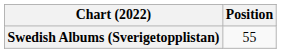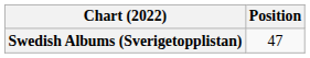Swedish Albums (Sverigetopplistan) | Position: 55 -> 47
